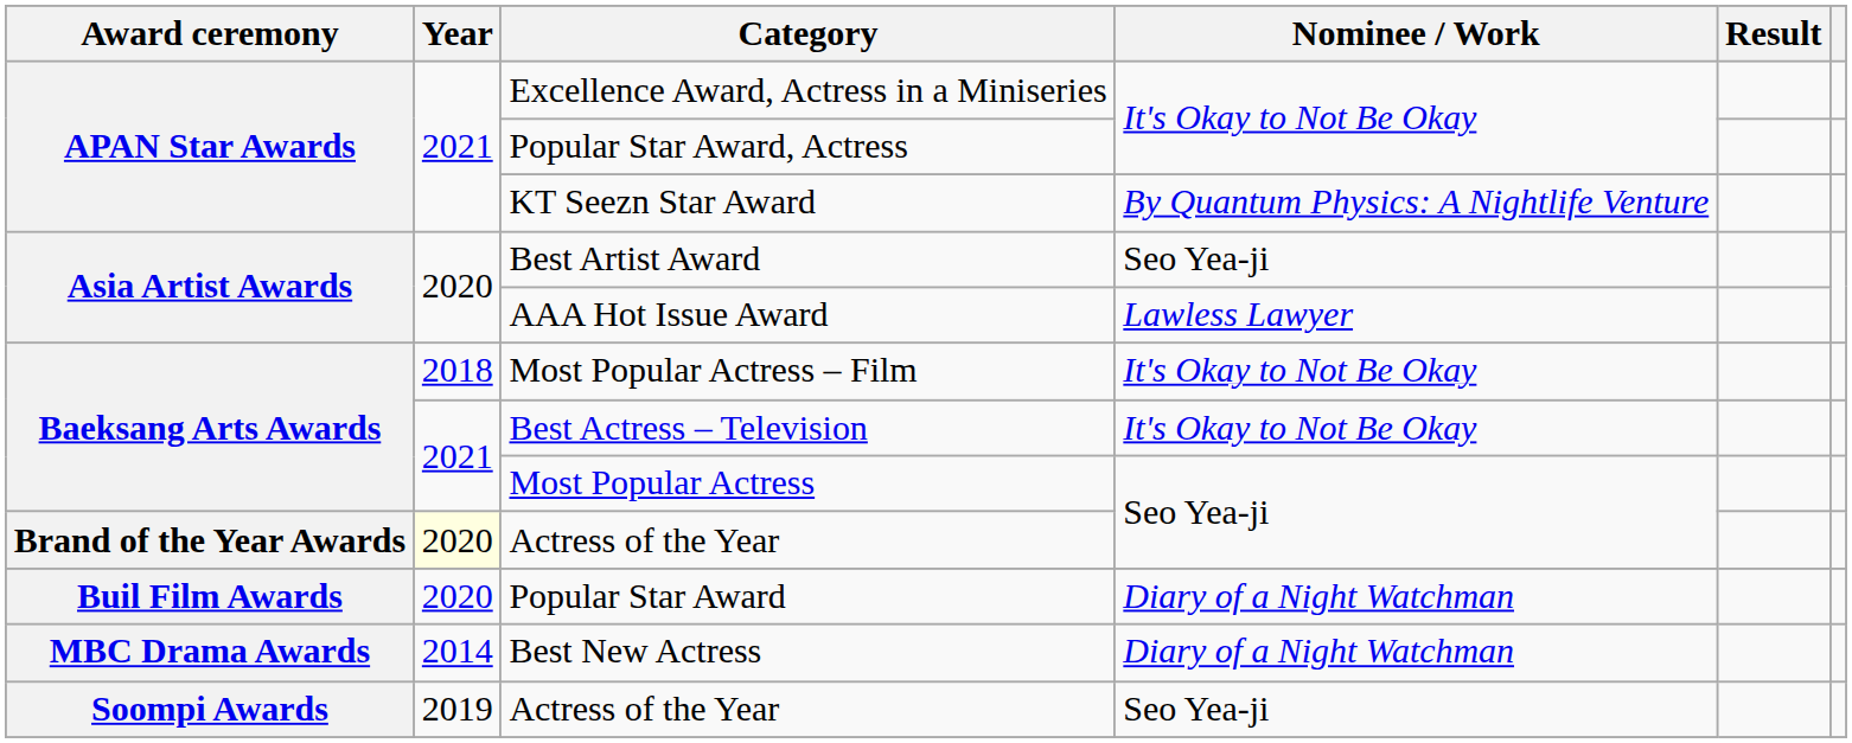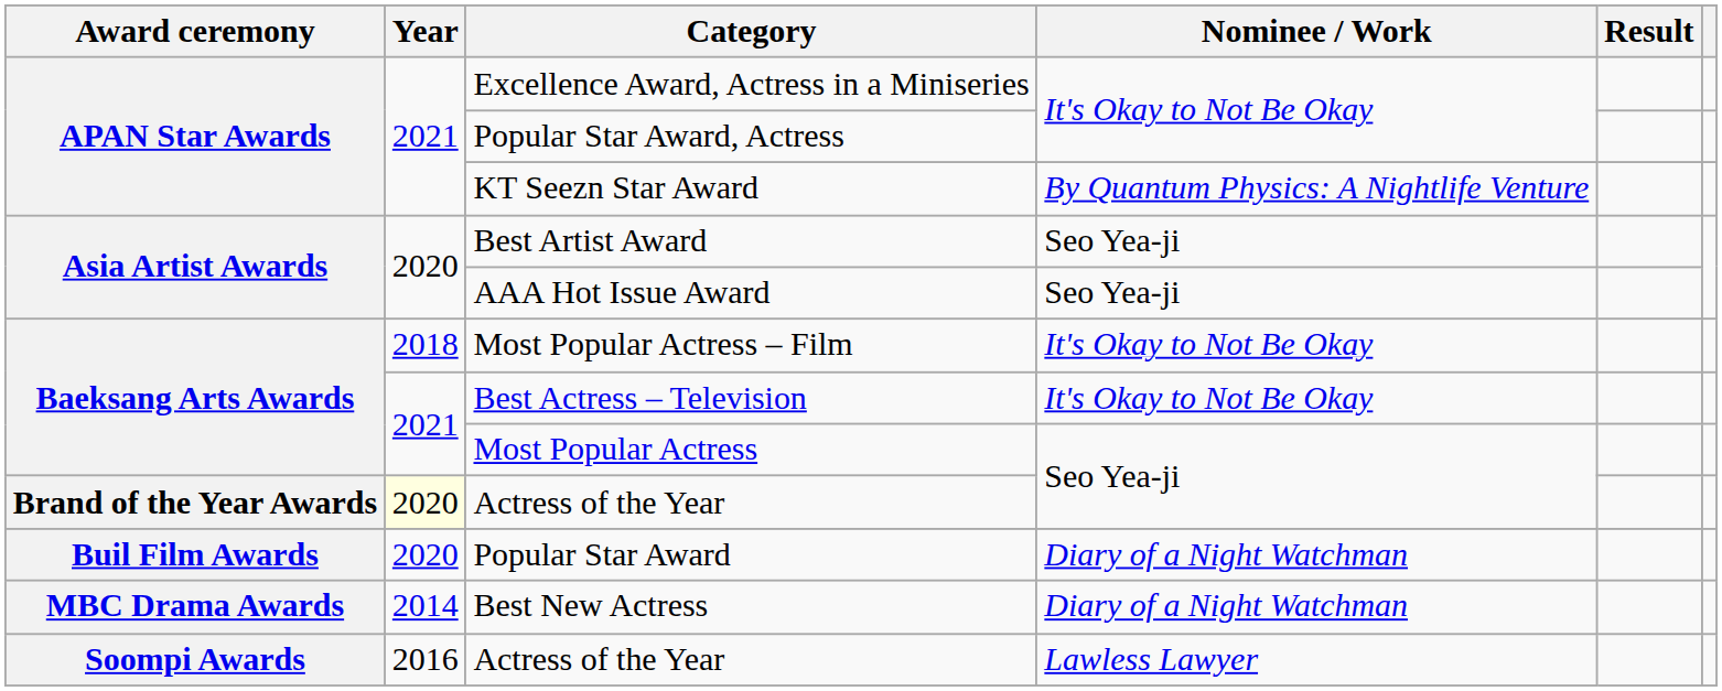AAA Hot Issue Award | Nominee / Work: Lawless Lawyer -> Seo Yea-ji
Soompi Awards / Actress of the Year | Year: 2019 -> 2016
Soompi Awards / Actress of the Year | Nominee / Work: Seo Yea-ji -> Lawless Lawyer
